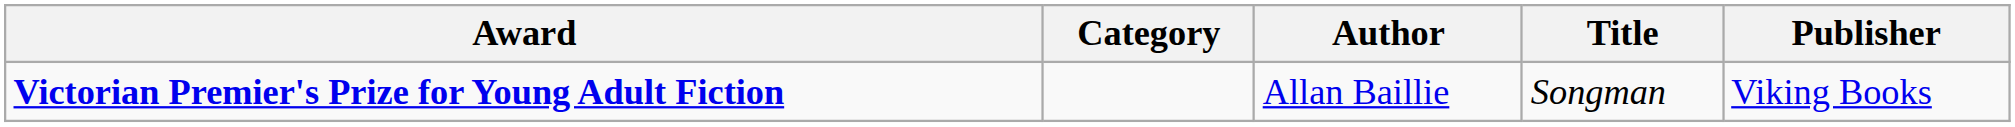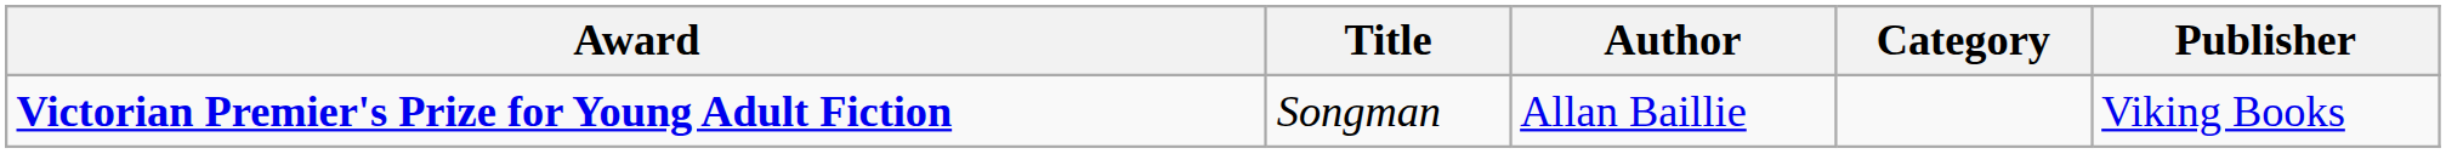columns swapped: Category <-> Title
